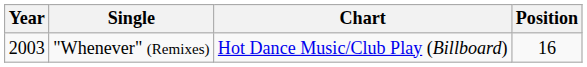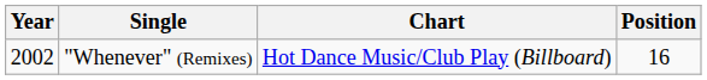"Whenever" (Remixes) | Year: 2003 -> 2002
